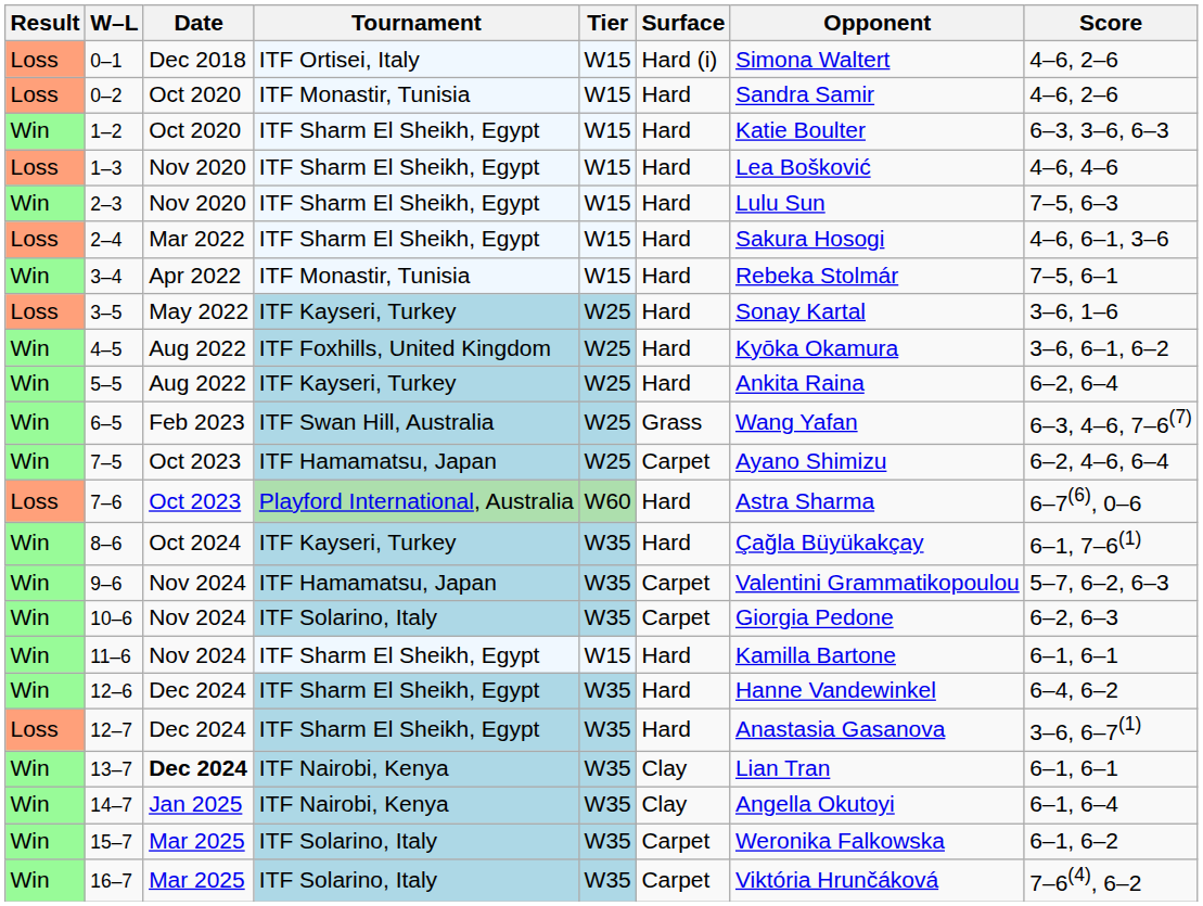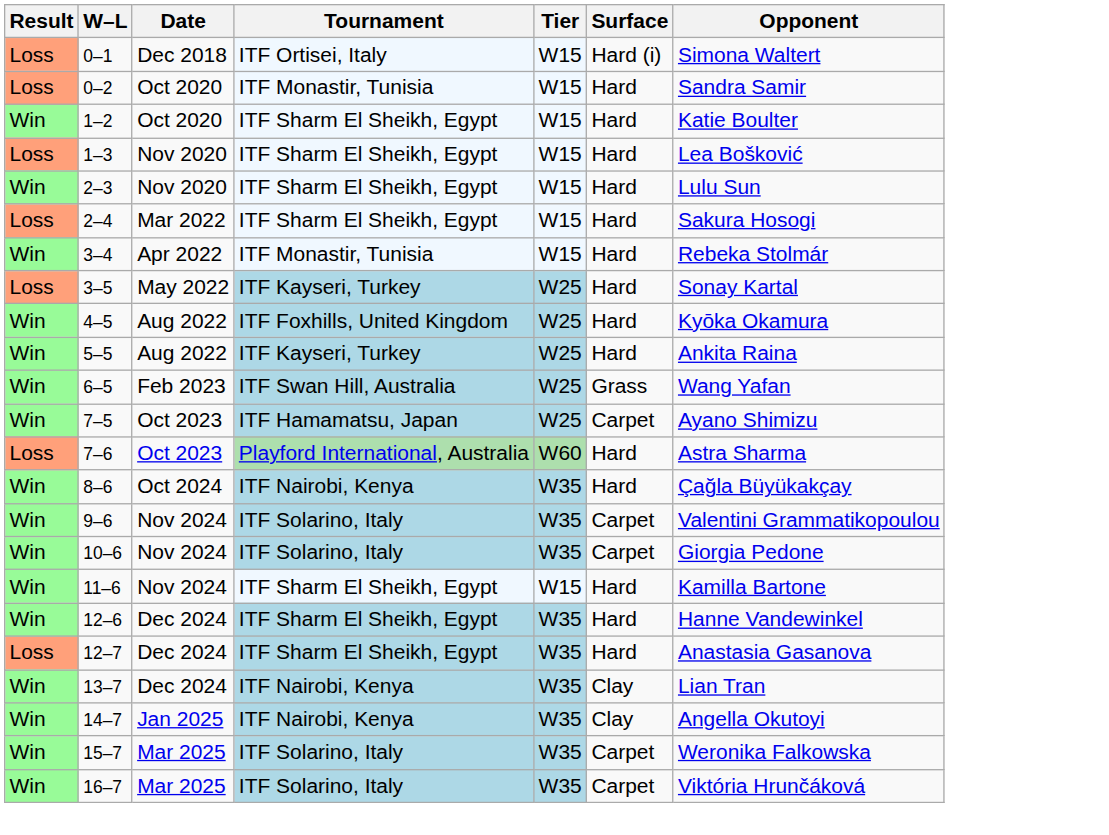- column: Score | 4–6, 2–6 | 4–6, 2–6 | 6–3, 3–6, 6–3 | 4–6, 4–6 | 7–5, 6–3 | 4–6, 6–1, 3–6 | 7–5, 6–1 | 3–6, 1–6 | 3–6, 6–1, 6–2 | 6–2, 6–4 | 6–3, 4–6, 7–6(7) | 6–2, 4–6, 6–4 | 6–7(6), 0–6 | 6–1, 7–6(1) | 5–7, 6–2, 6–3 | 6–2, 6–3 | 6–1, 6–1 | 6–4, 6–2 | 3–6, 6–7(1) | 6–1, 6–1 | 6–1, 6–4 | 6–1, 6–2 | 7–6(4), 6–2
8–6 | Tournament: ITF Kayseri, Turkey -> ITF Nairobi, Kenya
9–6 | Tournament: ITF Hamamatsu, Japan -> ITF Solarino, Italy
13–7 | Date: bold -> normal
